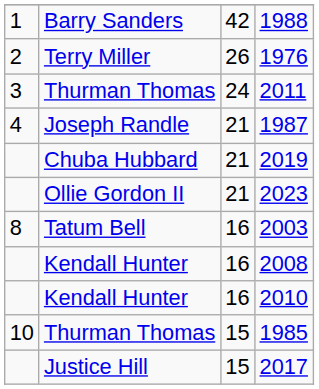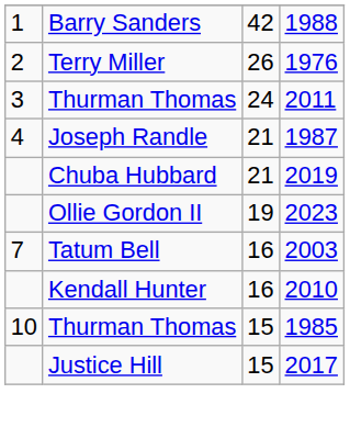2023 | column 3: 21 -> 19
2003 | column 1: 8 -> 7
- row: Kendall Hunter | 16 | 2008
